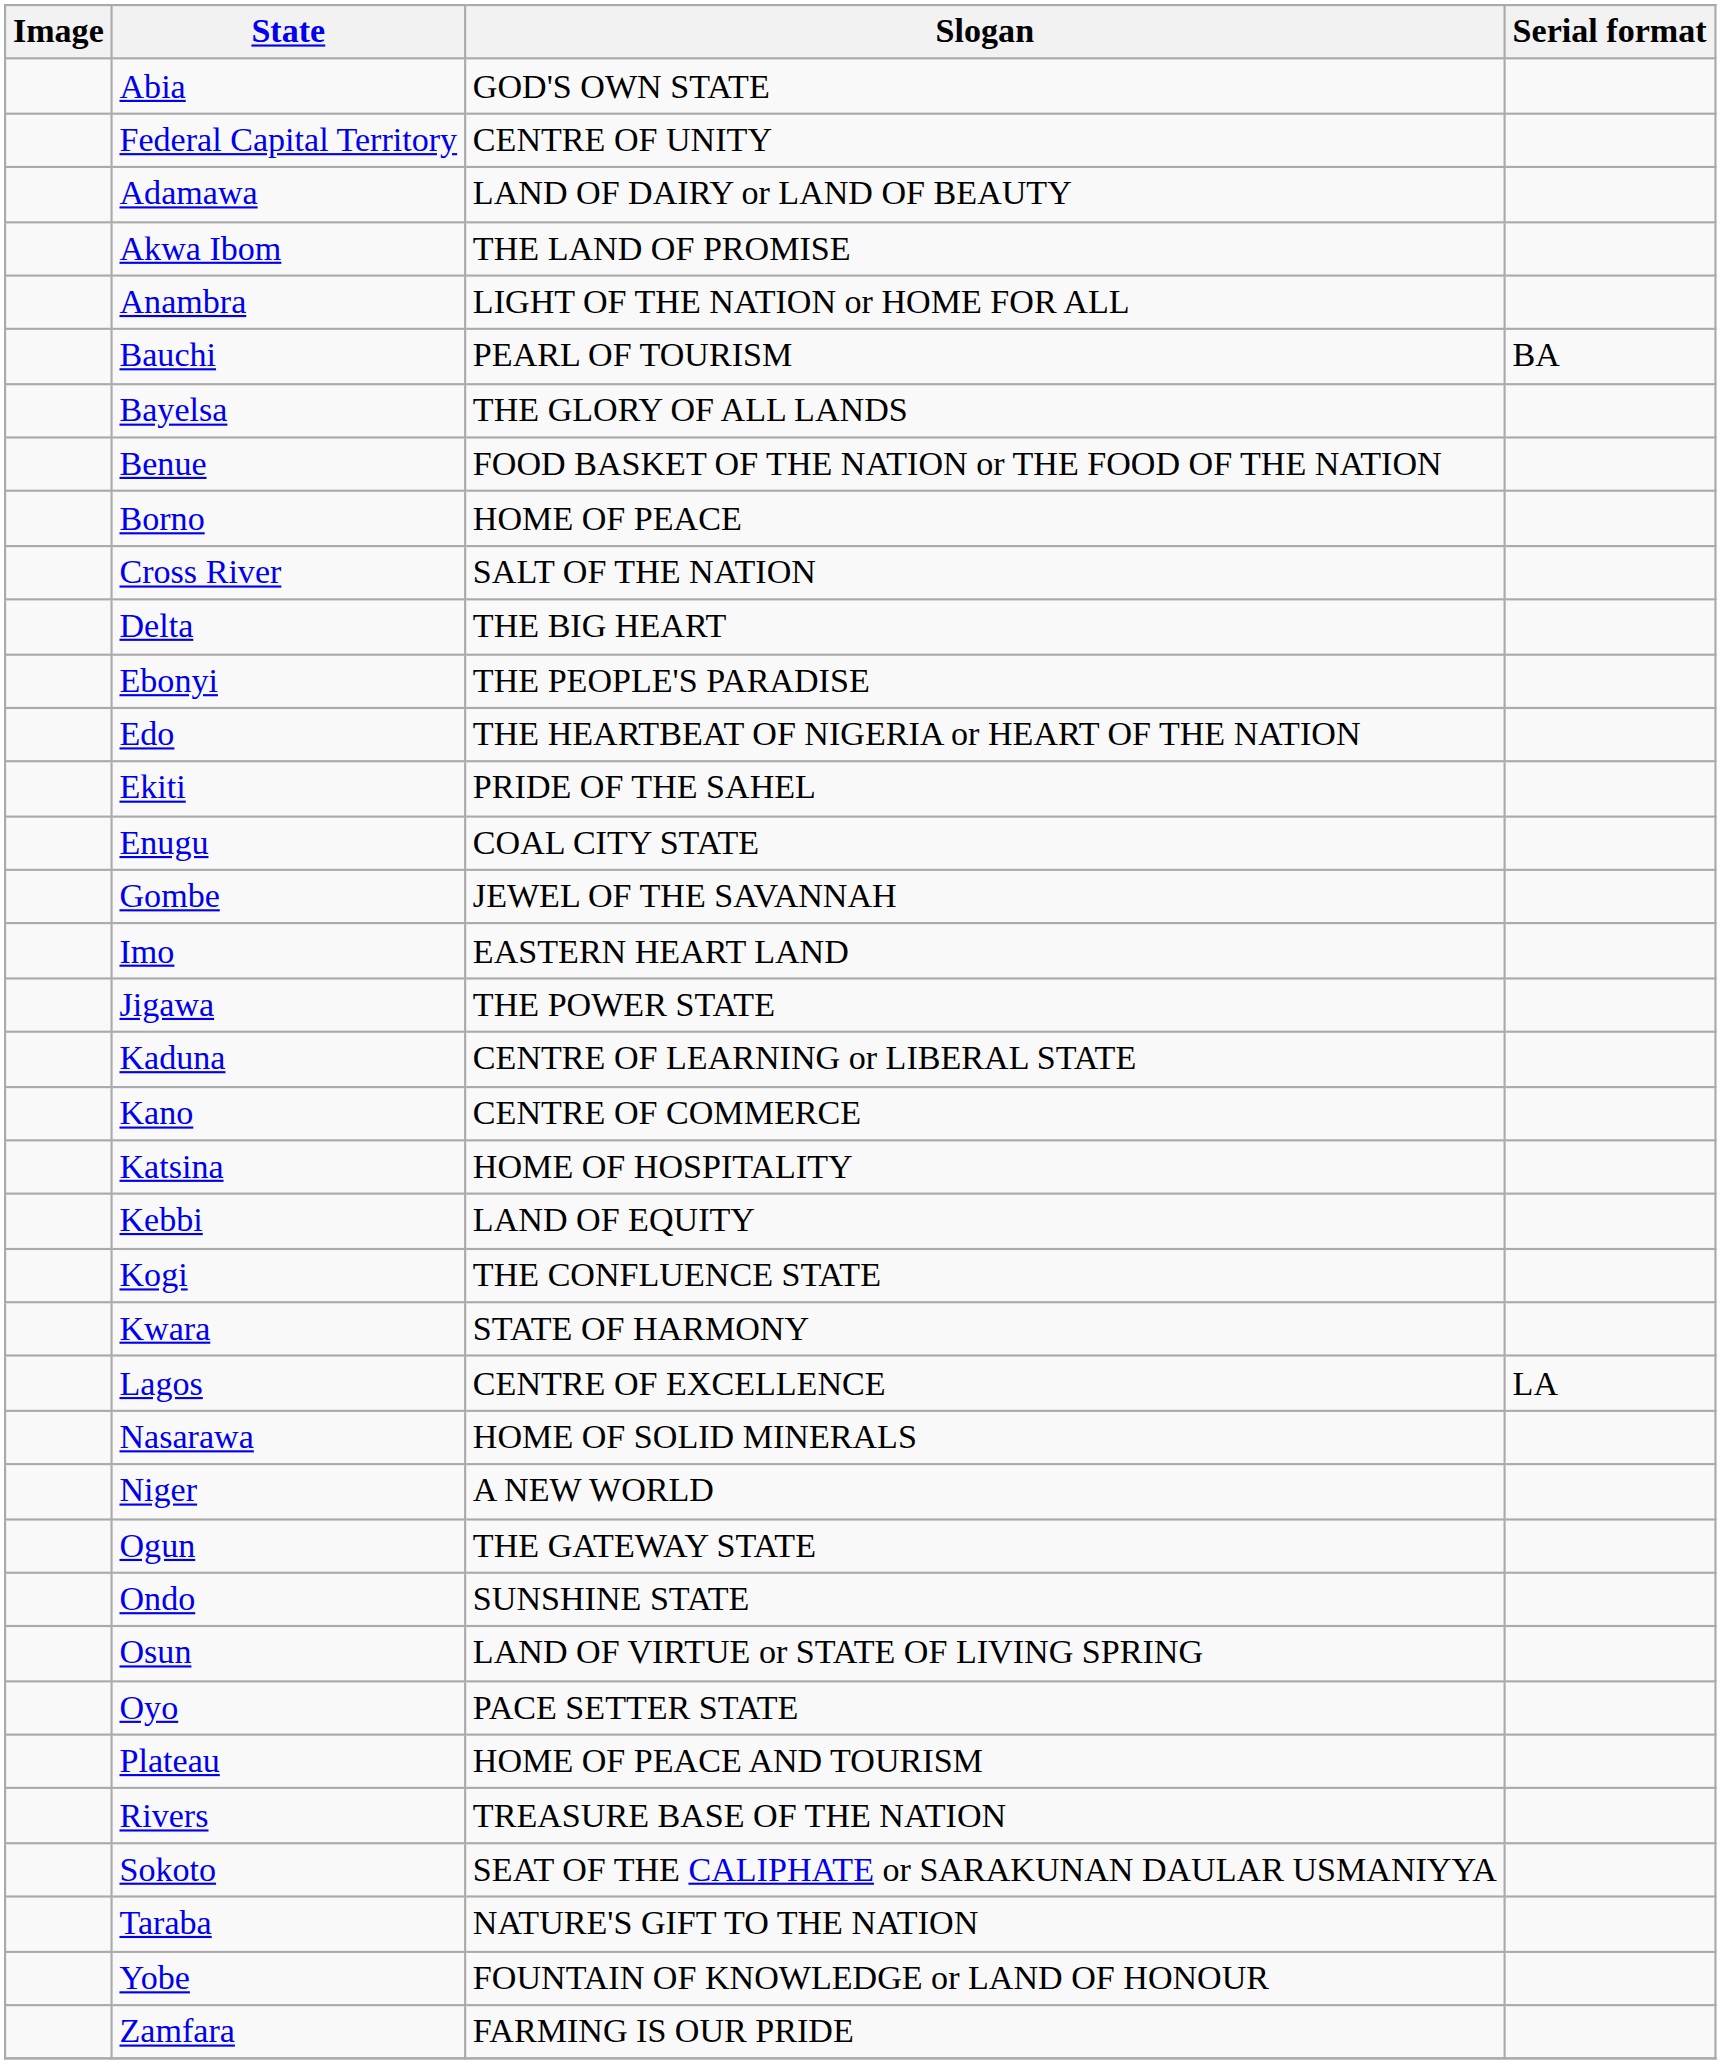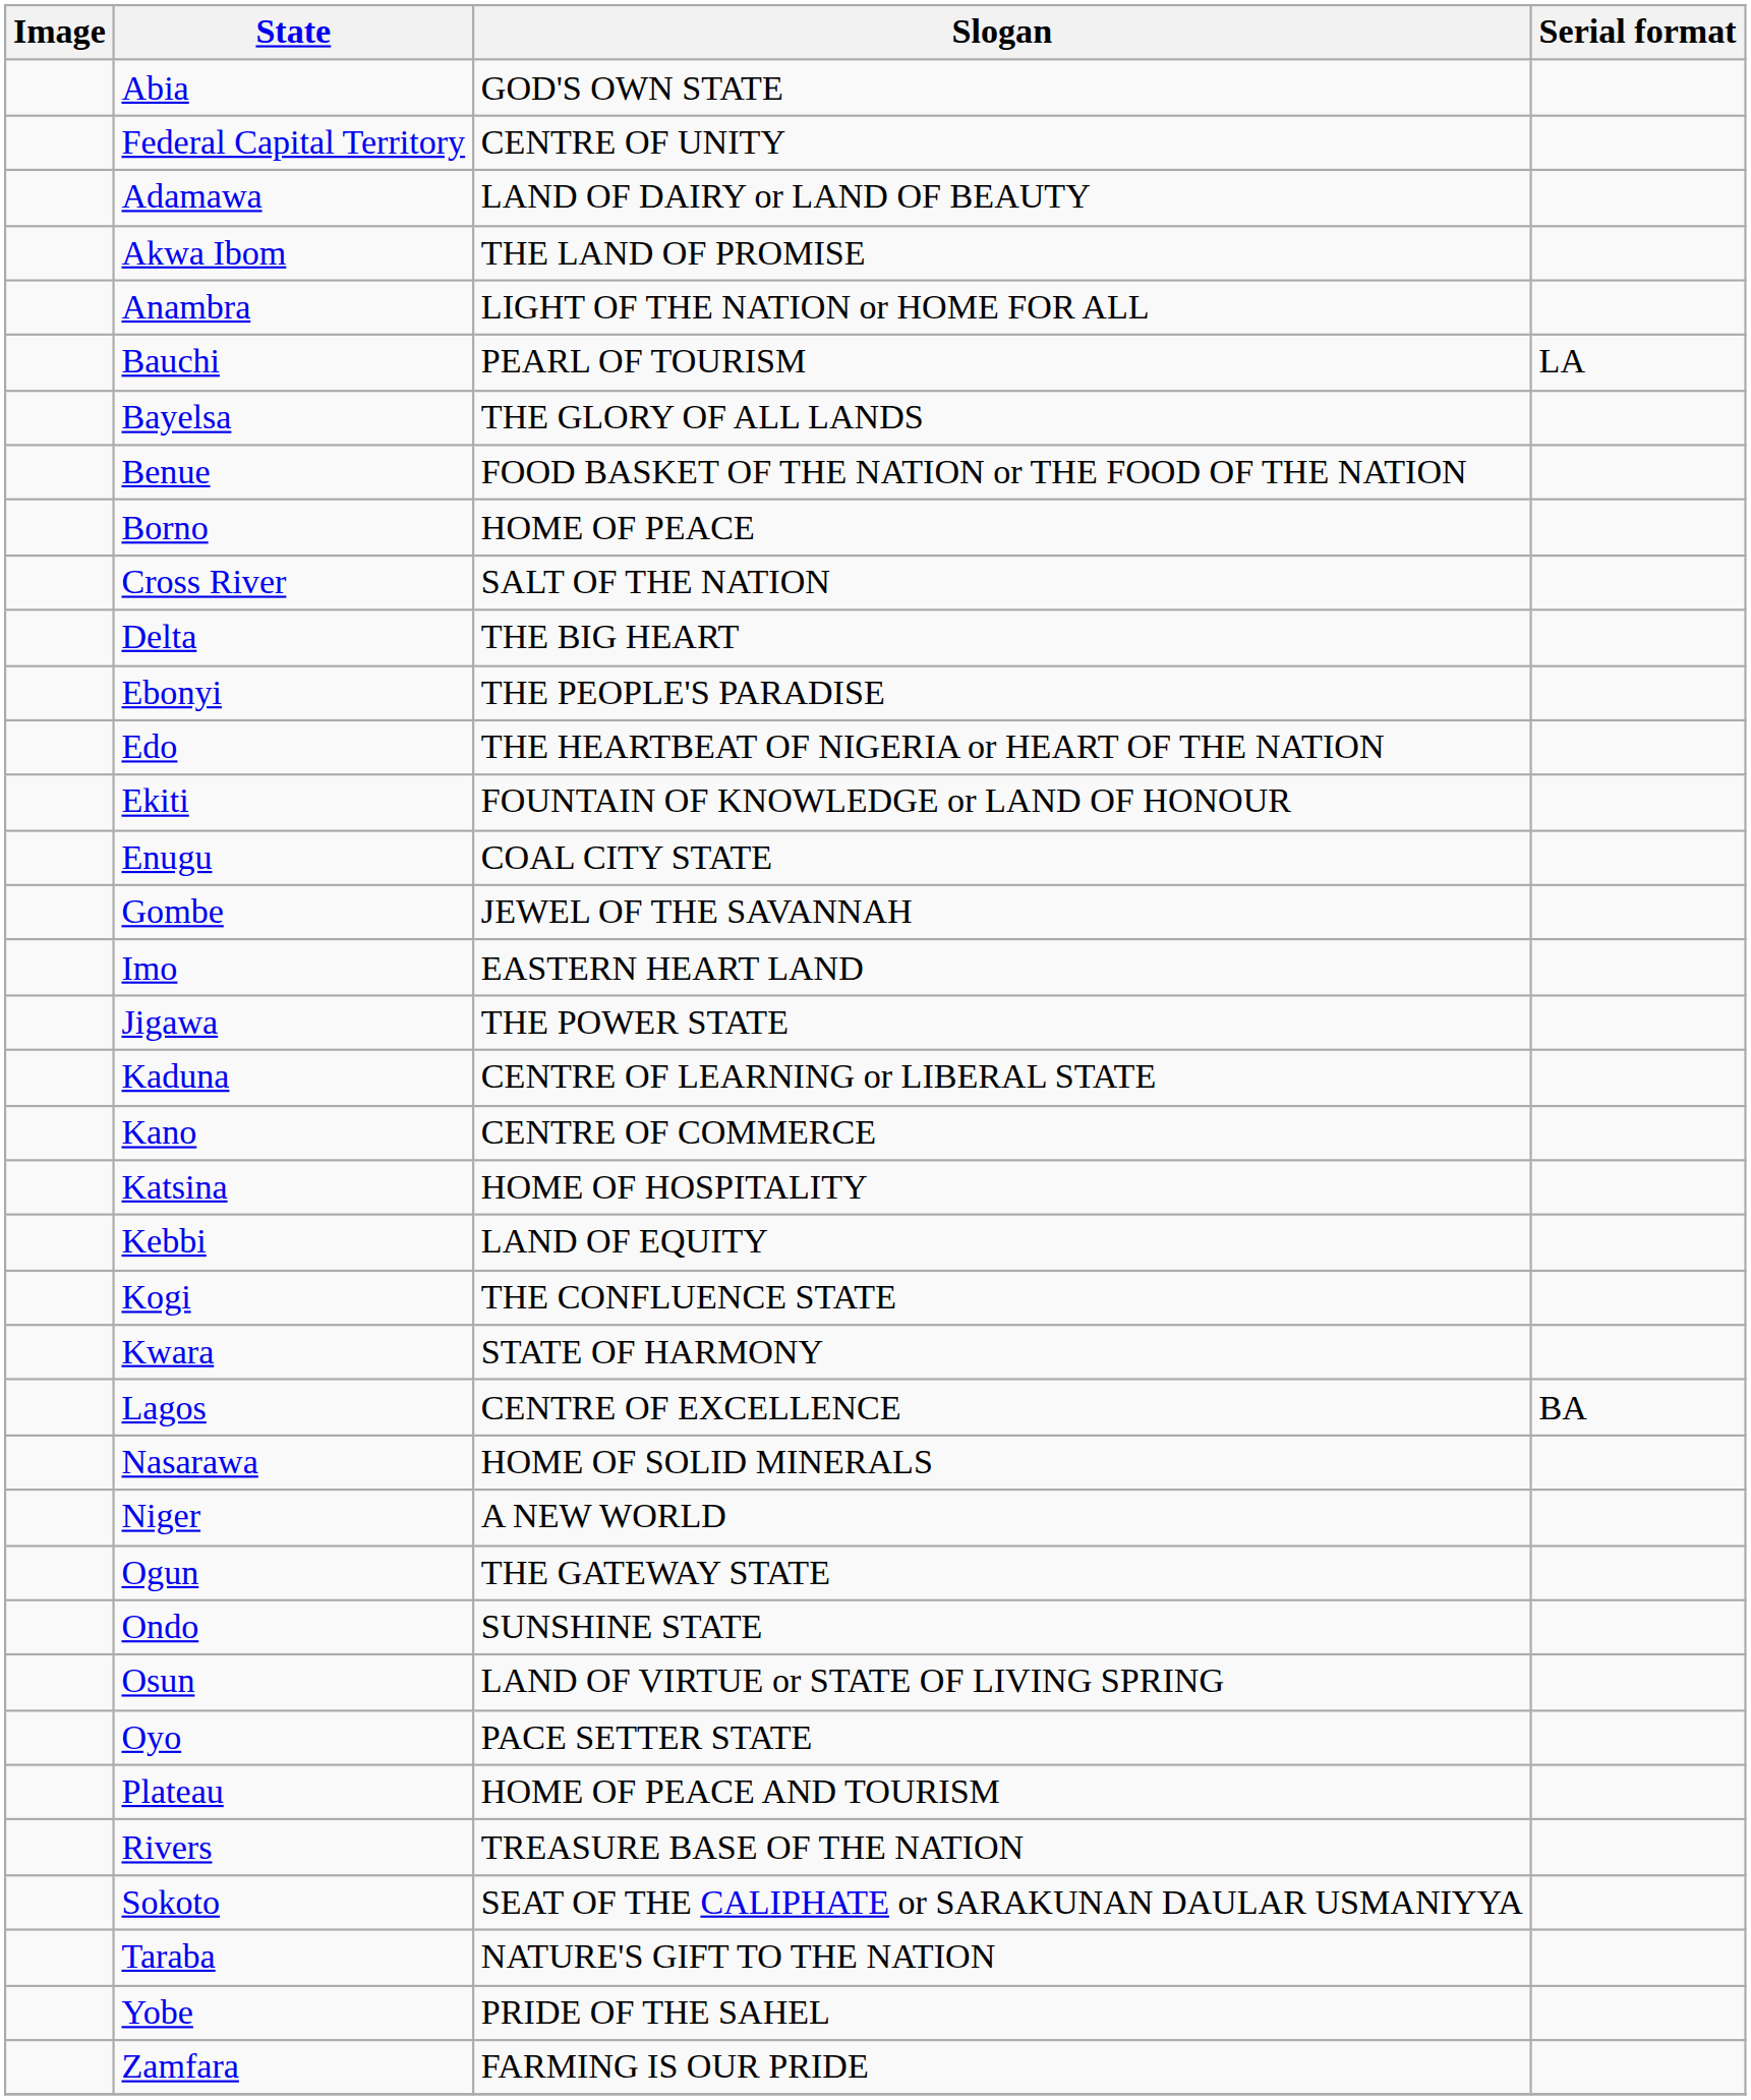Bauchi | Serial format: BA -> LA
Ekiti | Slogan: PRIDE OF THE SAHEL -> FOUNTAIN OF KNOWLEDGE or LAND OF HONOUR
Lagos | Serial format: LA -> BA
Yobe | Slogan: FOUNTAIN OF KNOWLEDGE or LAND OF HONOUR -> PRIDE OF THE SAHEL
